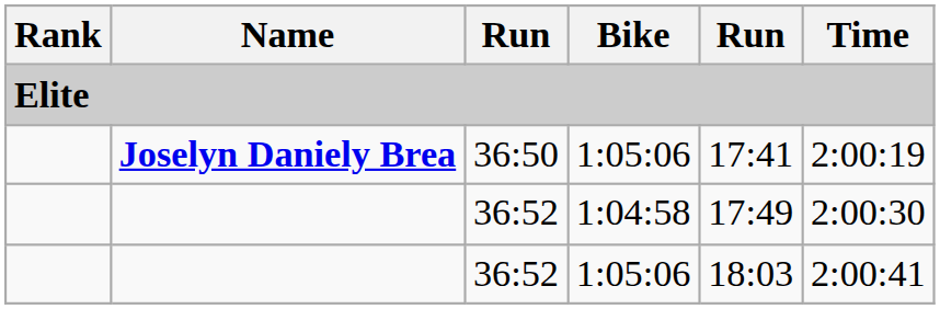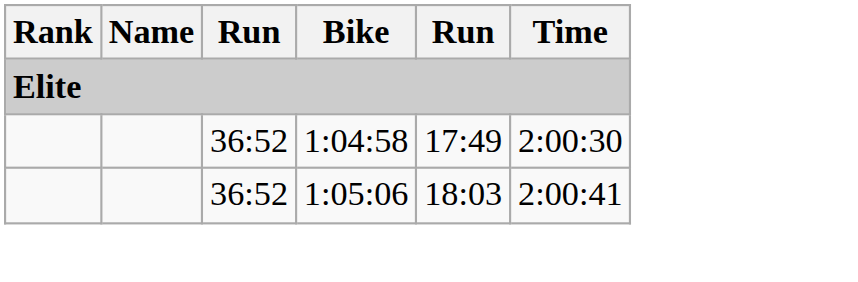- row: Joselyn Daniely Brea | 36:50 | 1:05:06 | 17:41 | 2:00:19
